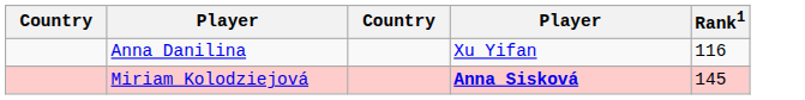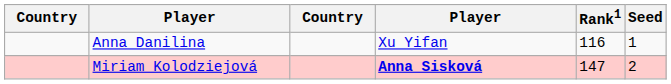+ column: Seed | 1 | 2
Miriam Kolodziejová | Rank1: 145 -> 147
